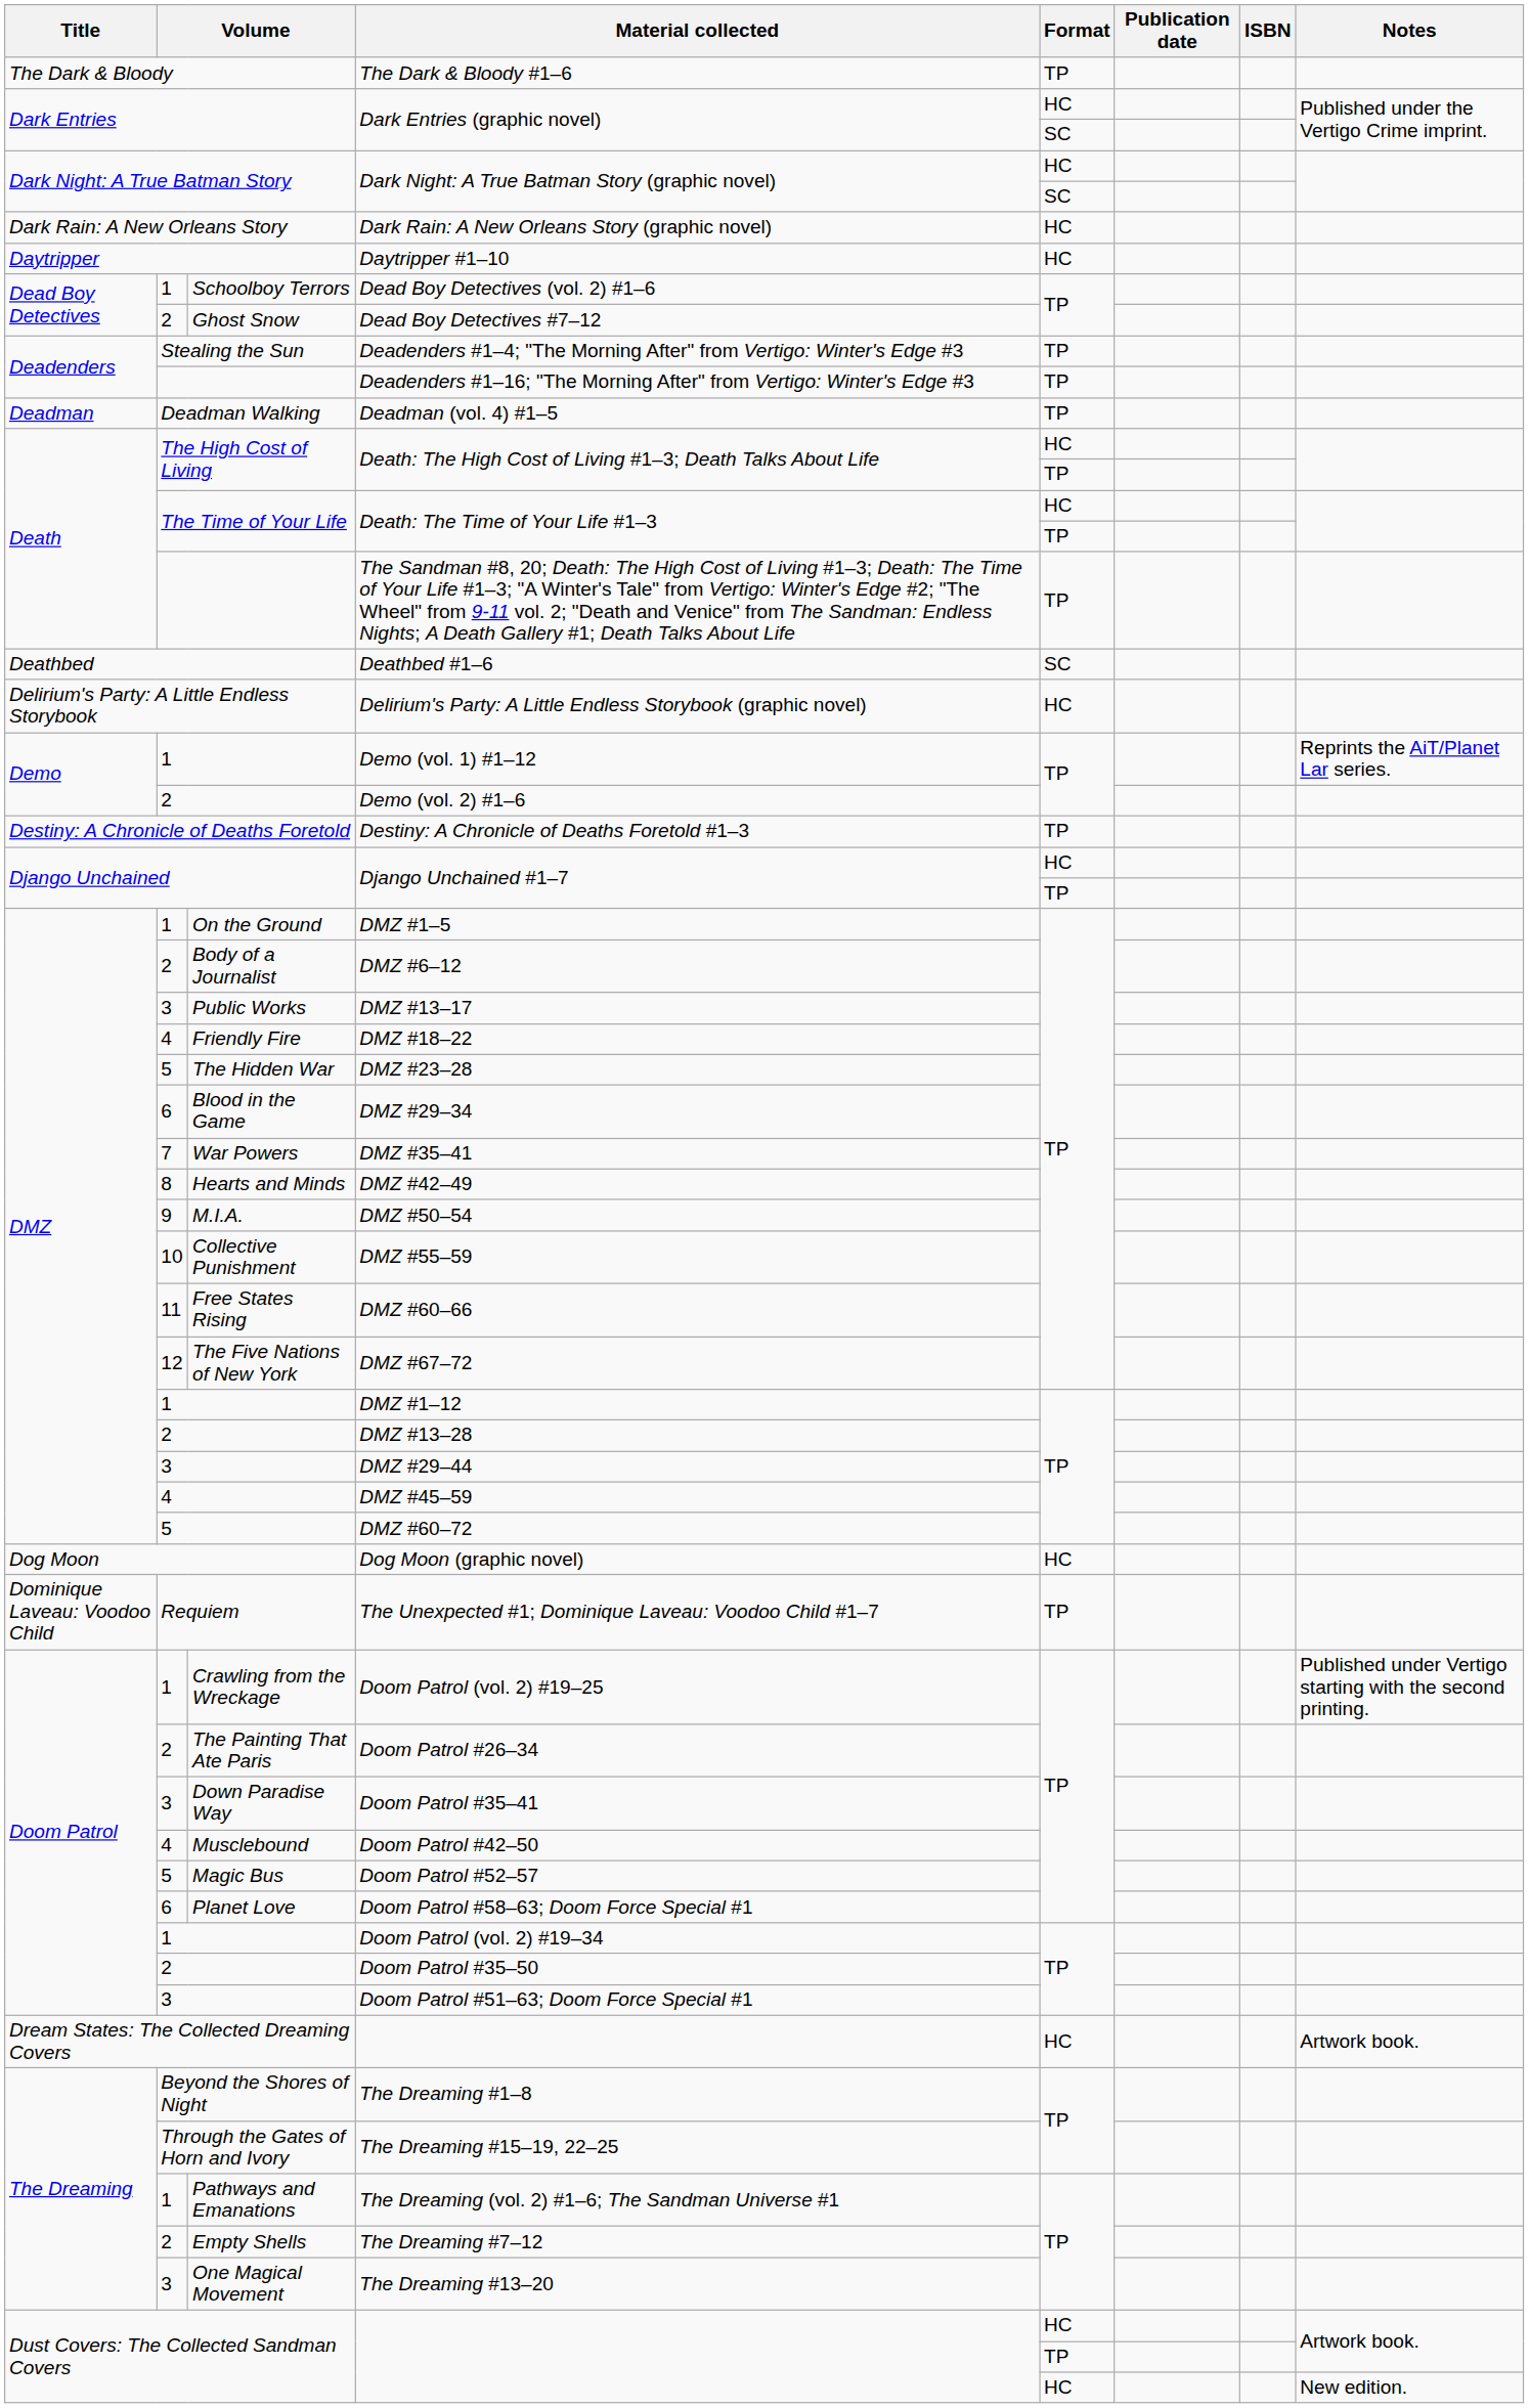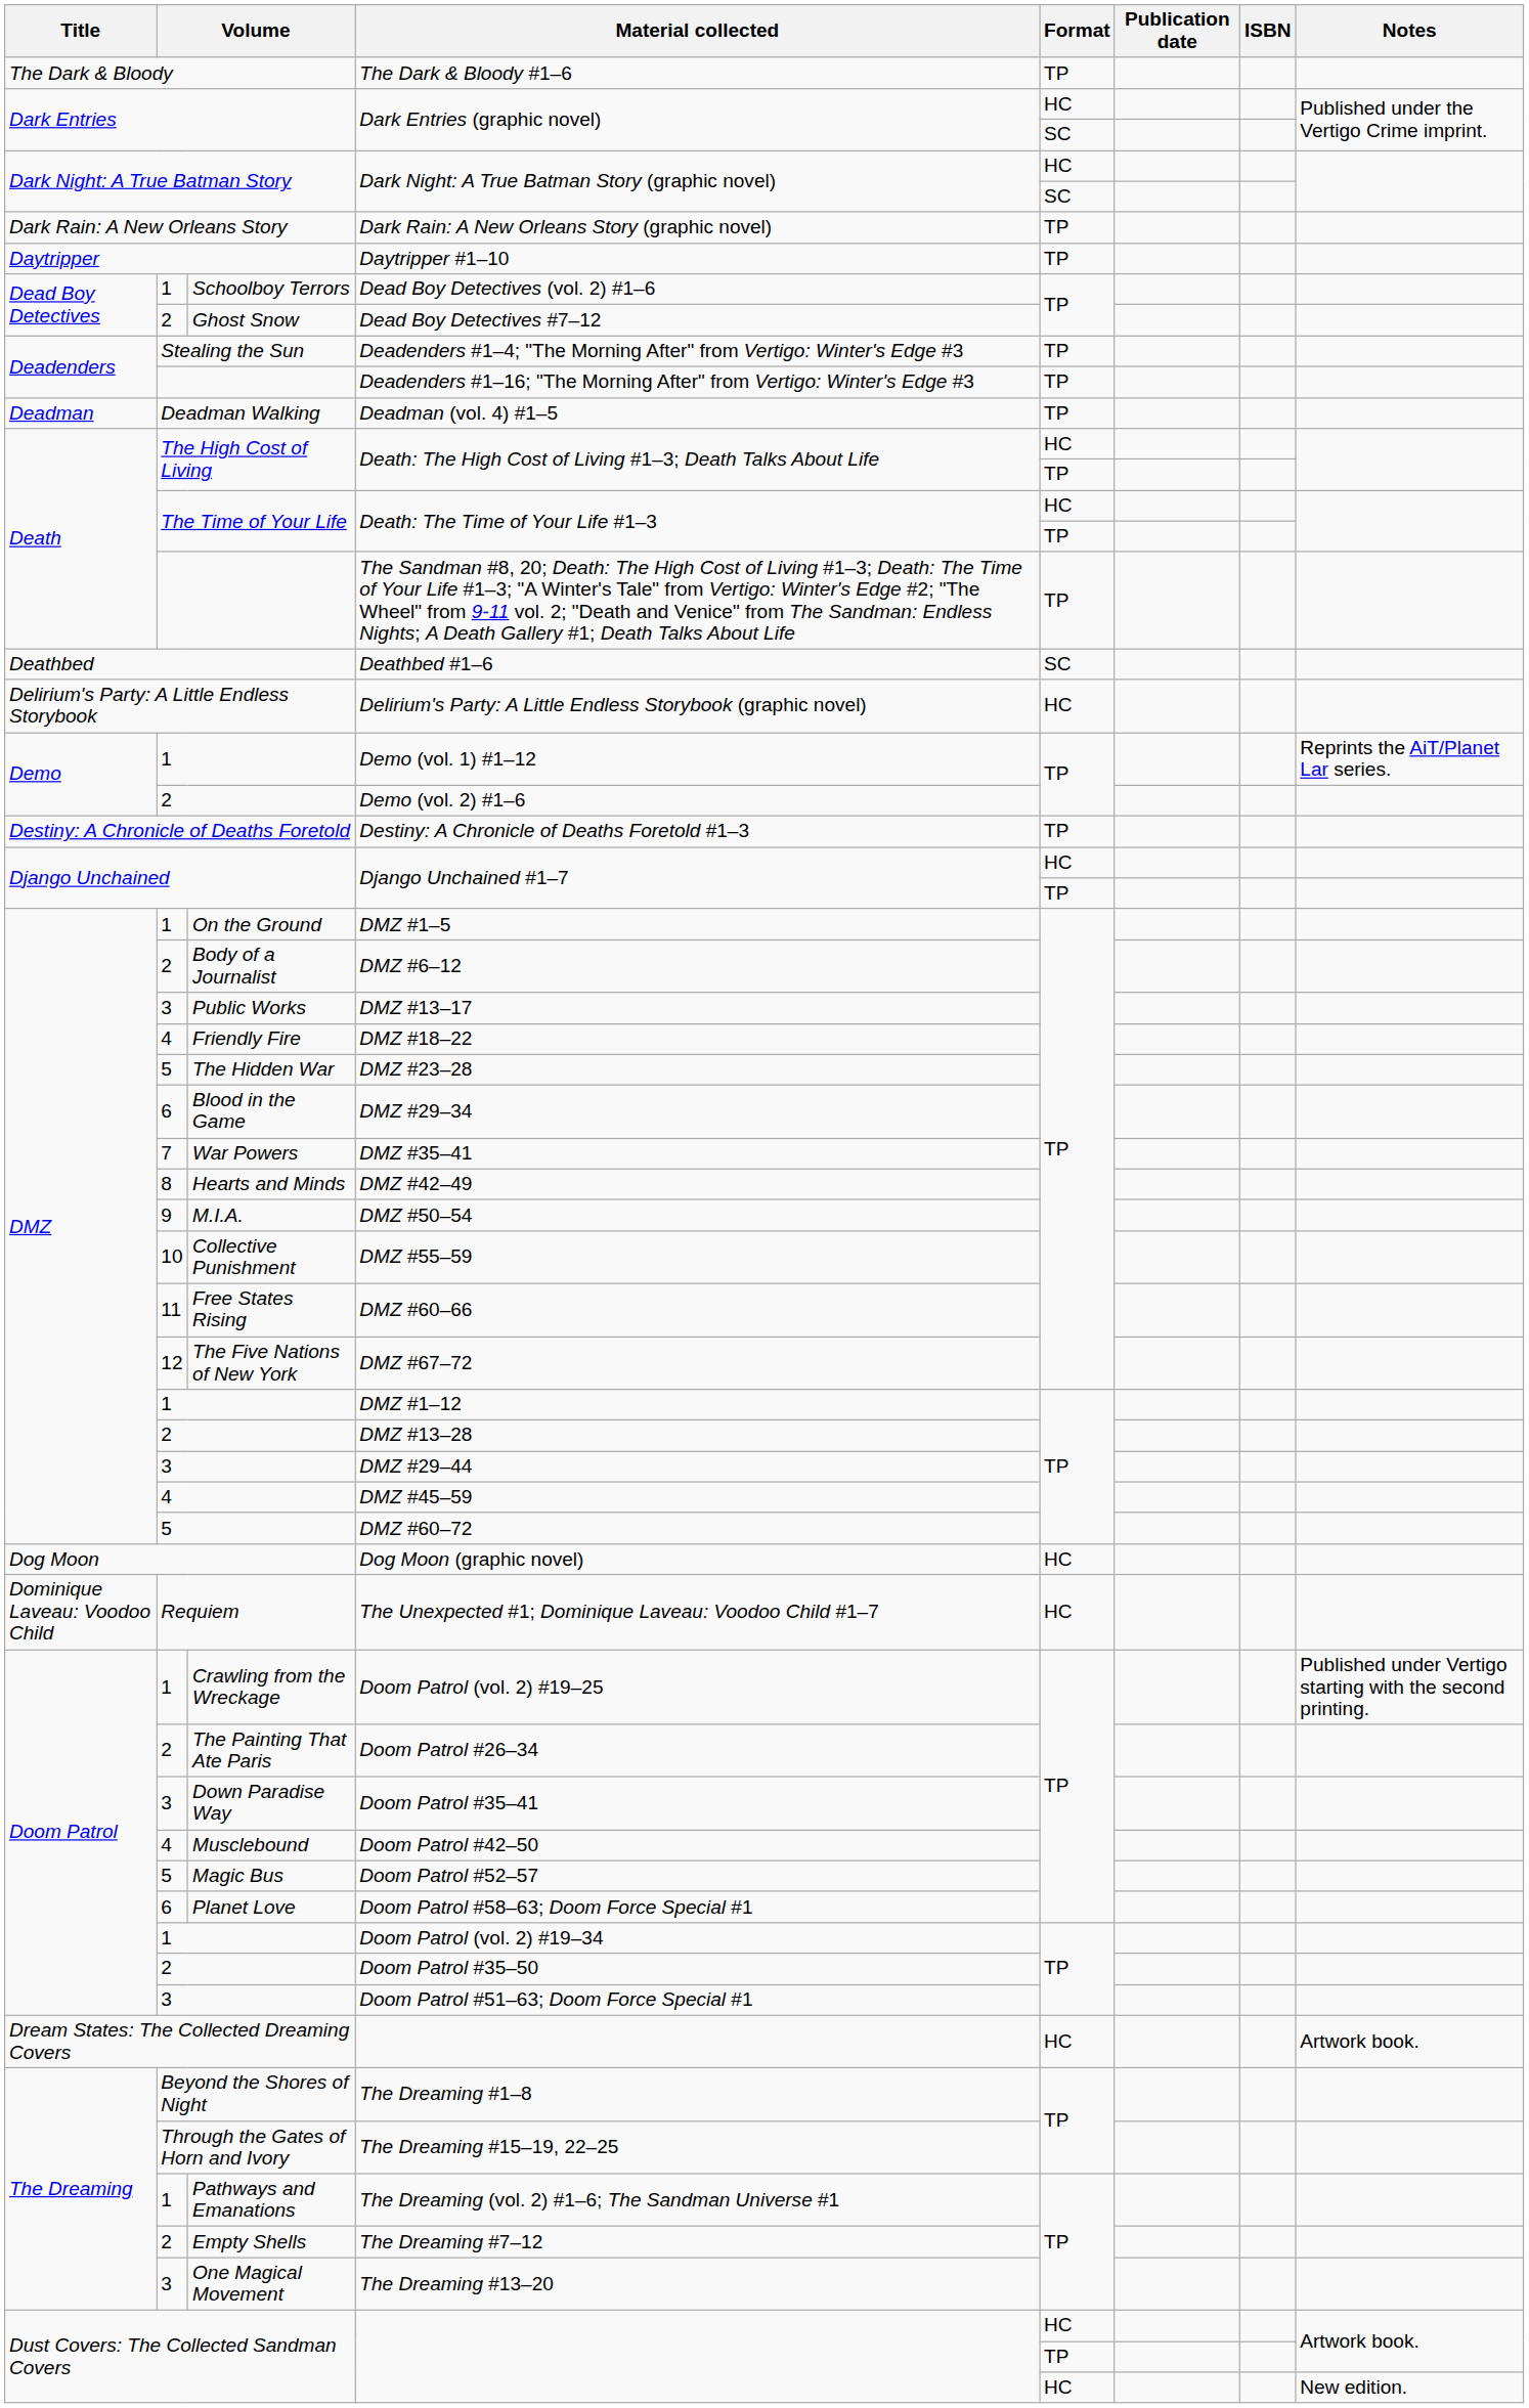Dark Rain: A New Orleans Story (graphic novel) | Format: HC -> TP
Daytripper #1–10 | Format: HC -> TP
The Unexpected #1; Dominique Laveau: Voodoo Child #1–7 | Format: TP -> HC
